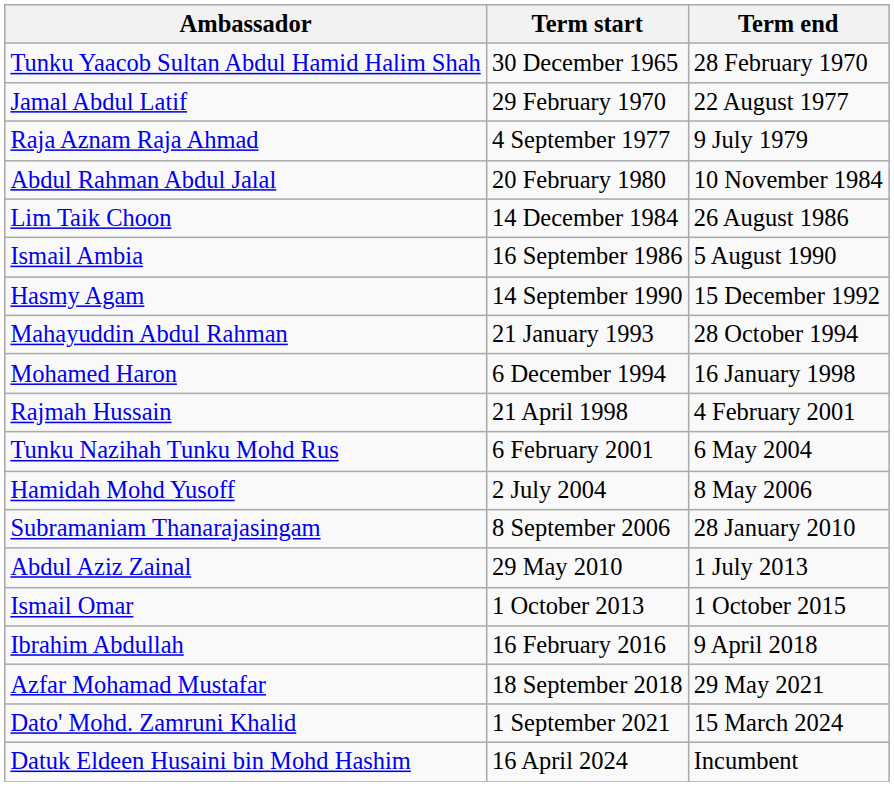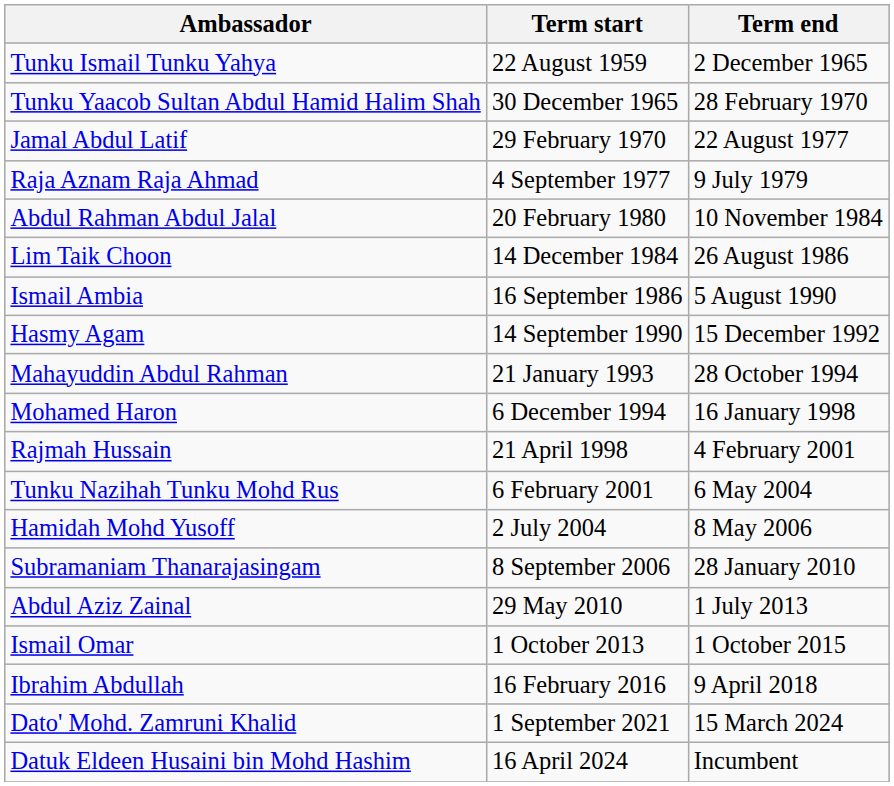+ row: Tunku Ismail Tunku Yahya | 22 August 1959 | 2 December 1965
- row: Azfar Mohamad Mustafar | 18 September 2018 | 29 May 2021
